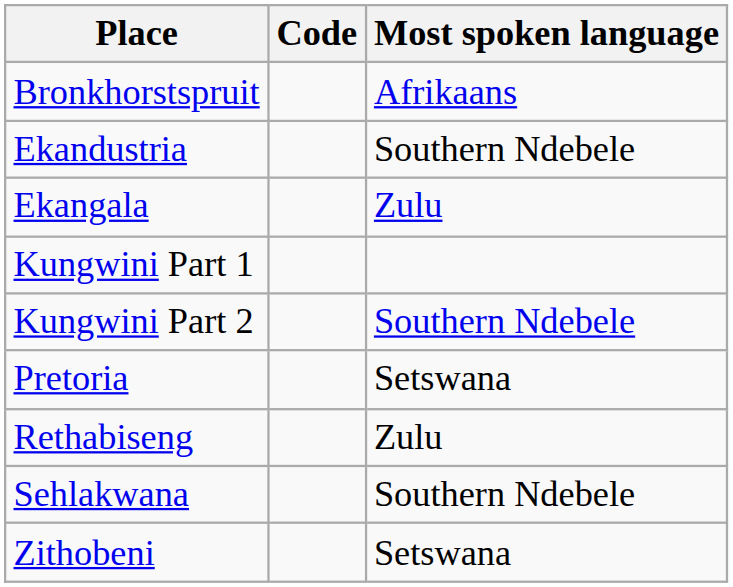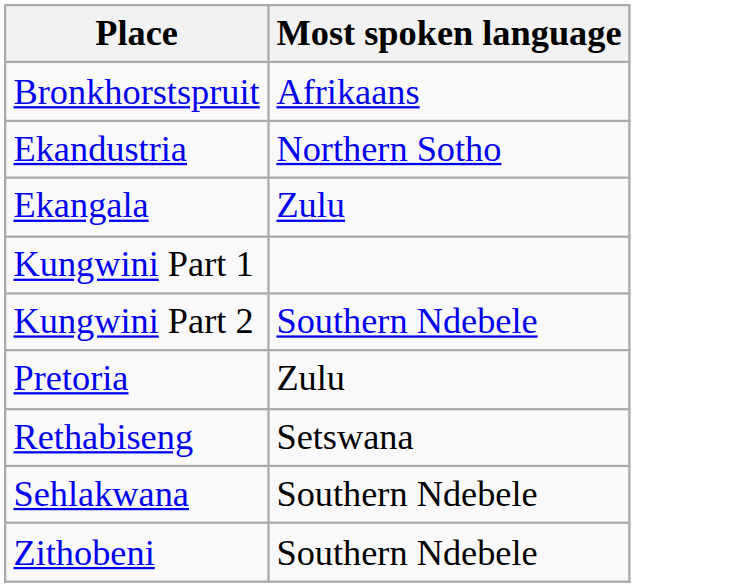- column: Code
Ekandustria | Most spoken language: Southern Ndebele -> Northern Sotho
Pretoria | Most spoken language: Setswana -> Zulu
Rethabiseng | Most spoken language: Zulu -> Setswana
Zithobeni | Most spoken language: Setswana -> Southern Ndebele
